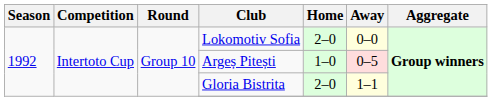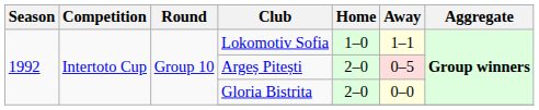Lokomotiv Sofia | Home: 2–0 -> 1–0
Lokomotiv Sofia | Away: 0–0 -> 1–1
Argeș Pitești | Home: 1–0 -> 2–0
Gloria Bistrita | Away: 1–1 -> 0–0
